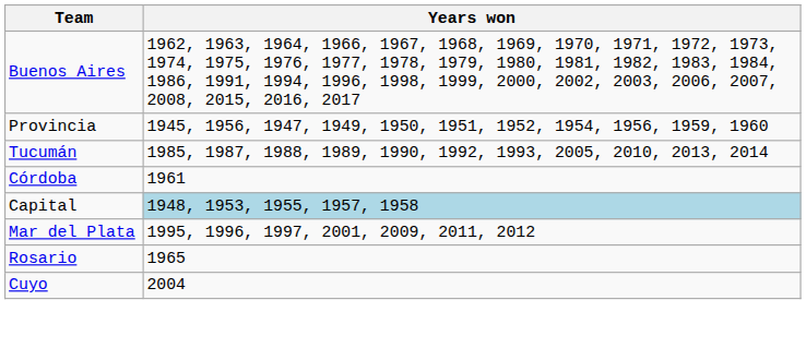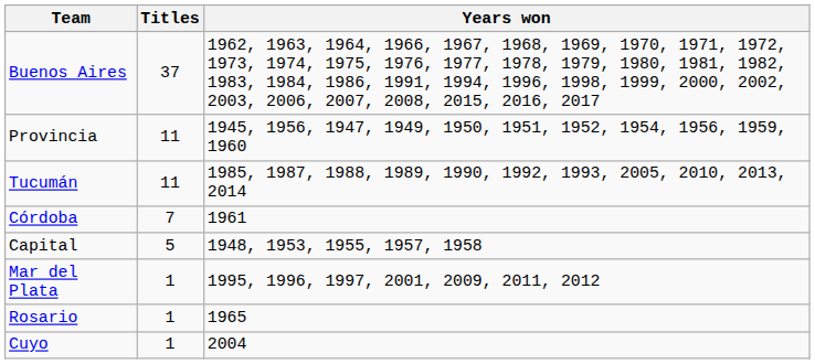+ column: Titles | 37 | 11 | 11 | 7 | 5 | 1 | 1 | 1
Capital | Years won: lightblue background -> no background
